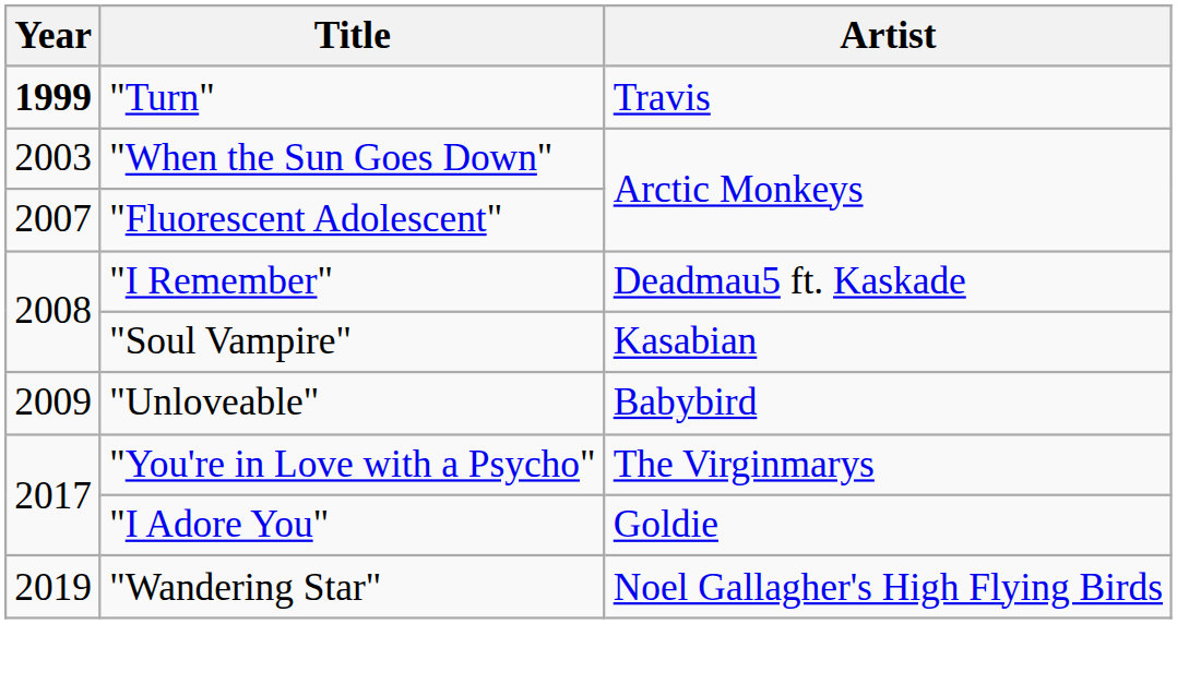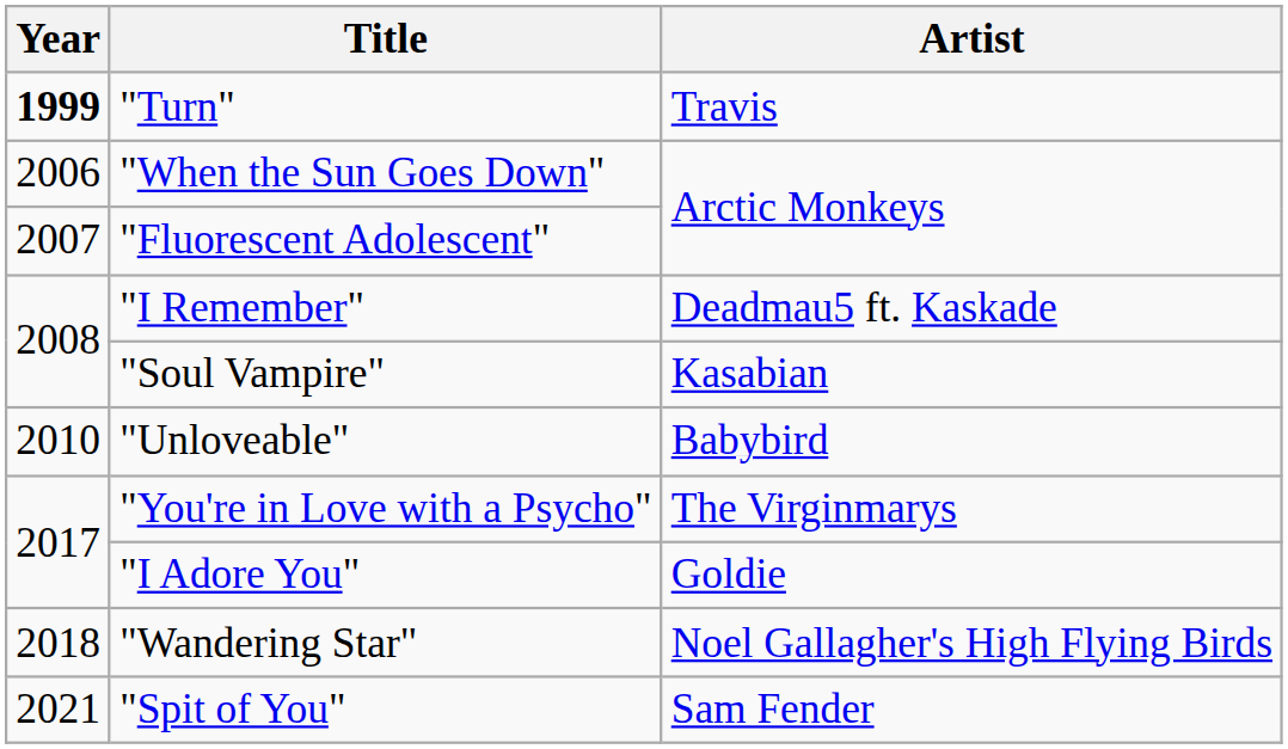"When the Sun Goes Down" | Year: 2003 -> 2006
"Unloveable" | Year: 2009 -> 2010
"Wandering Star" | Year: 2019 -> 2018
+ row: 2021 | "Spit of You" | Sam Fender
